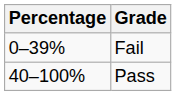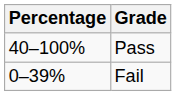rows swapped: Pass <-> Fail
